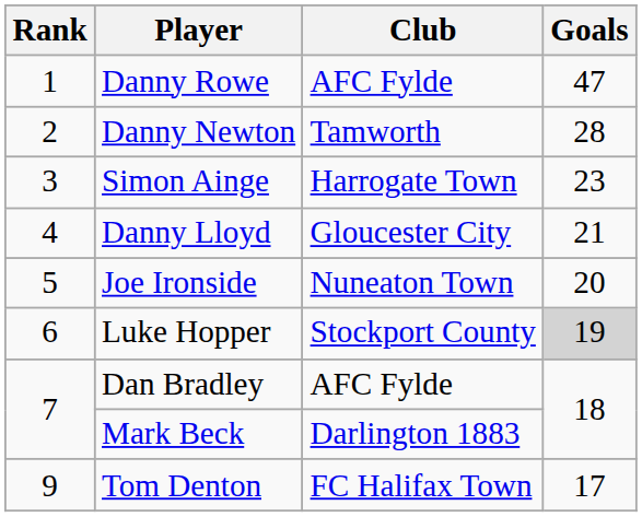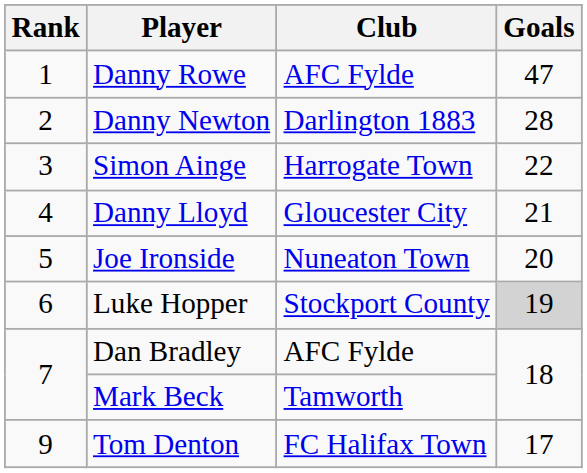Danny Newton | Club: Tamworth -> Darlington 1883
Simon Ainge | Goals: 23 -> 22
Mark Beck | Club: Darlington 1883 -> Tamworth
